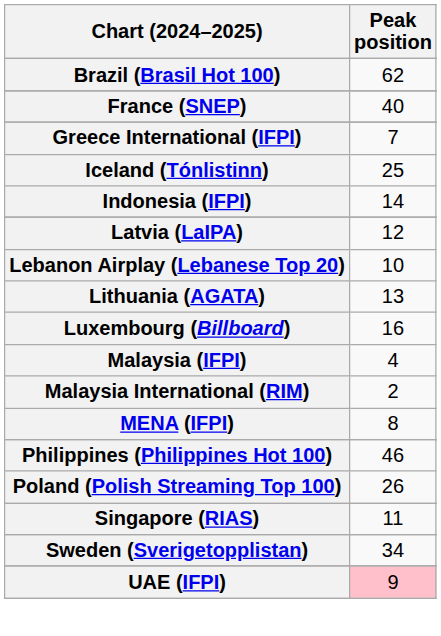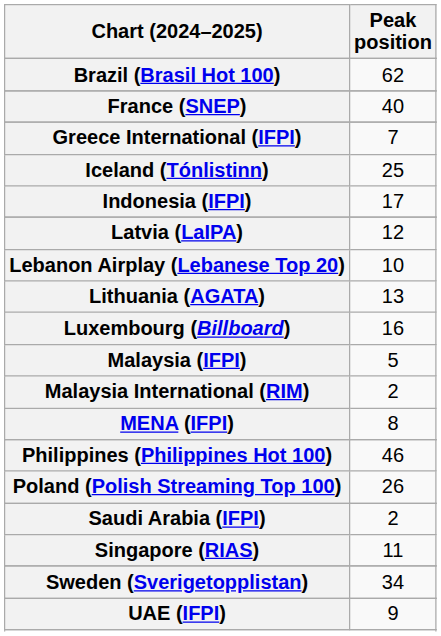Indonesia (IFPI) | Peak position: 14 -> 17
Malaysia (IFPI) | Peak position: 4 -> 5
+ row: Saudi Arabia (IFPI) | 2
UAE (IFPI) | Peak position: pink background -> no background
